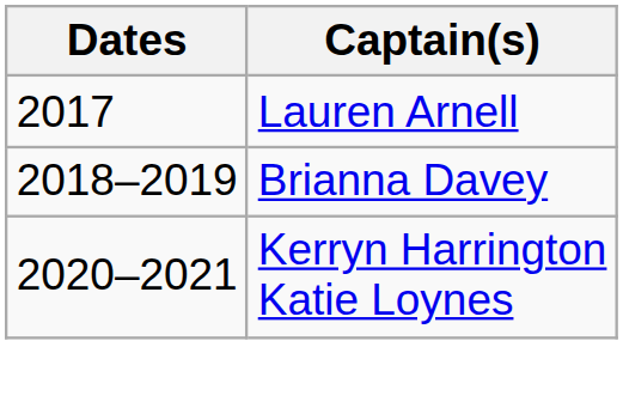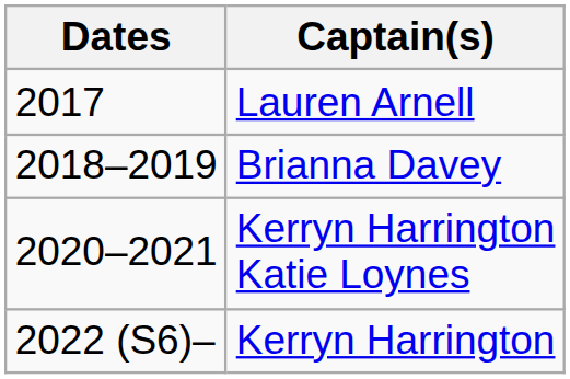+ row: 2022 (S6)– | Kerryn Harrington
